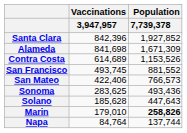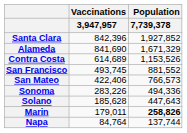Alameda | Vaccinations / 3,947,957: 841,698 -> 841,690
Alameda | Population / 7,739,378: 1,671,309 -> 1,671,329
Sonoma | Vaccinations / 3,947,957: 283,625 -> 283,226
Sonoma | Population / 7,739,378: 493,436 -> 494,336
Marin | Vaccinations / 3,947,957: 179,010 -> 179,011
